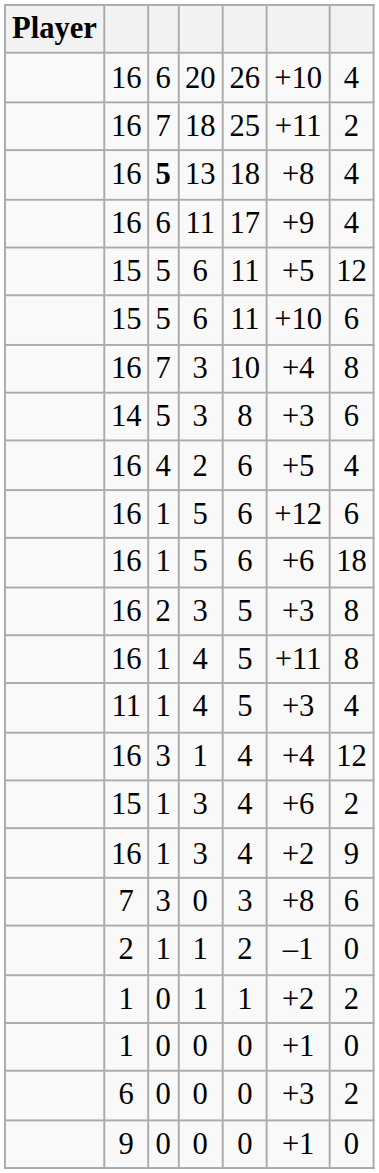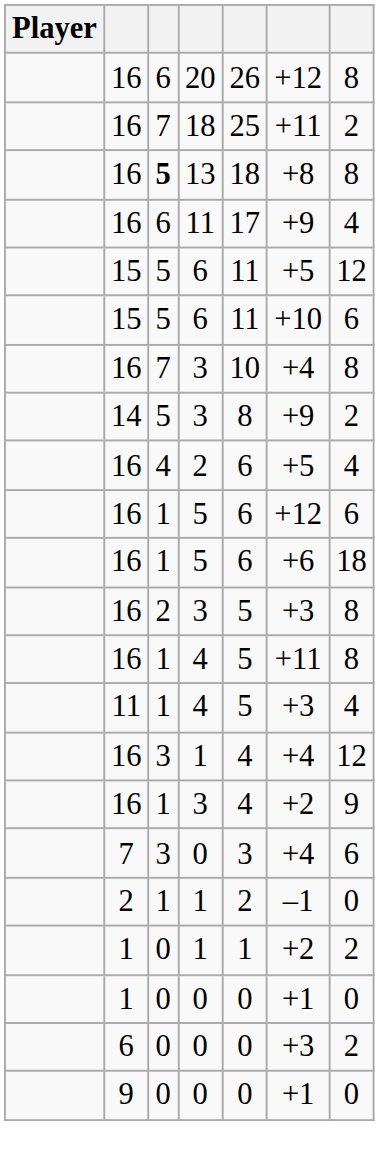20 | column 6: +10 -> +12
20 | column 7: 4 -> 8
13 | column 7: 4 -> 8
14 / 3 | column 6: +3 -> +9
14 / 3 | column 7: 6 -> 2
- row: 15 | 1 | 3 | 4 | +6 | 2
7 / 0 | column 6: +8 -> +4
